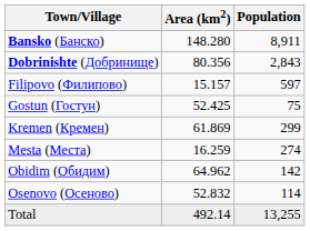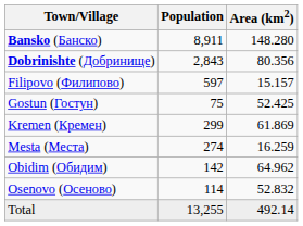columns swapped: Area (km2) <-> Population
